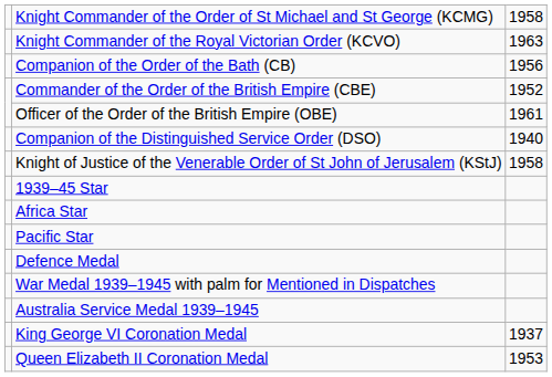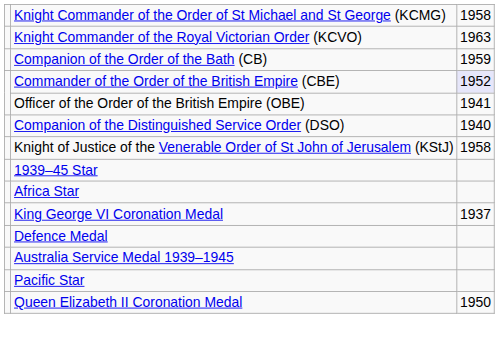Companion of the Order of the Bath (CB) | column 3: 1956 -> 1959
Commander of the Order of the British Empire (CBE) | column 3: no background -> lavender background
Officer of the Order of the British Empire (OBE) | column 3: 1961 -> 1941
rows swapped: Pacific Star <-> King George VI Coronation Medal
- row: War Medal 1939–1945 with palm for Mentioned in Dispatches
Queen Elizabeth II Coronation Medal | column 3: 1953 -> 1950
